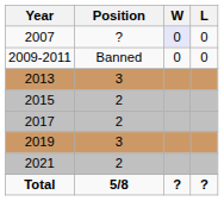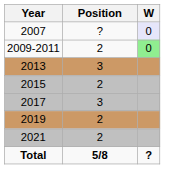- column: L | 0 | 0 | ?
2009-2011 | Position: Banned -> 2
2009-2011 | W: no background -> lightgreen background
2017 | Position: 2 -> 3
2019 | Position: 3 -> 2
